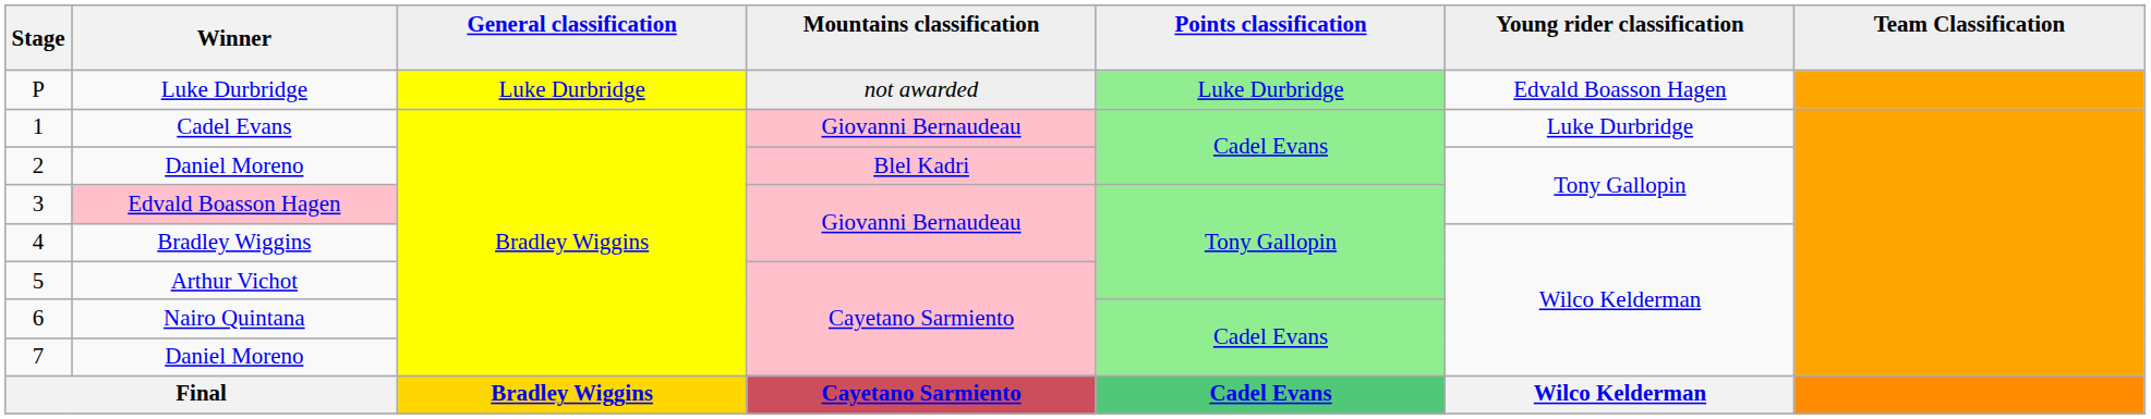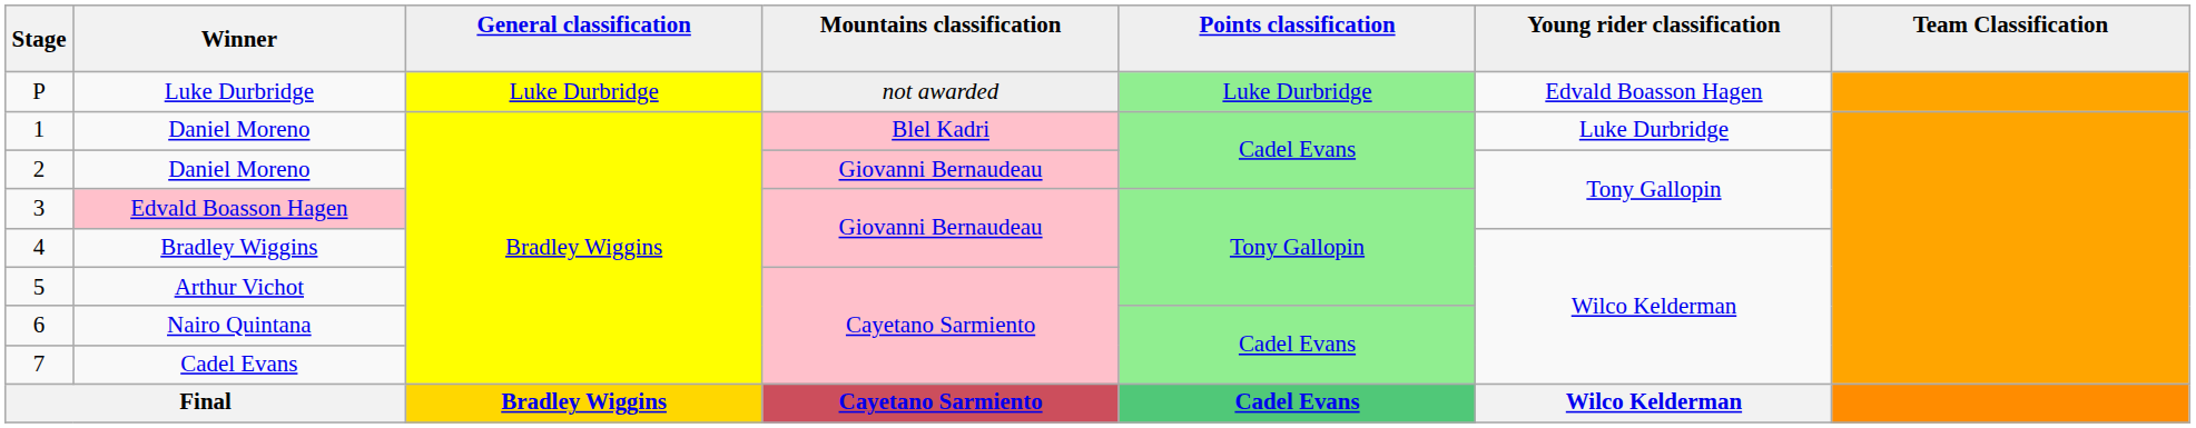1 | Winner: Cadel Evans -> Daniel Moreno
1 | Mountains classification: Giovanni Bernaudeau -> Blel Kadri
2 | Mountains classification: Blel Kadri -> Giovanni Bernaudeau
7 | Winner: Daniel Moreno -> Cadel Evans
